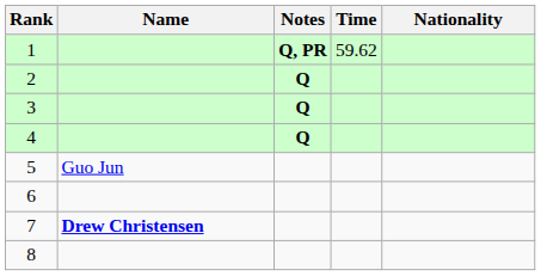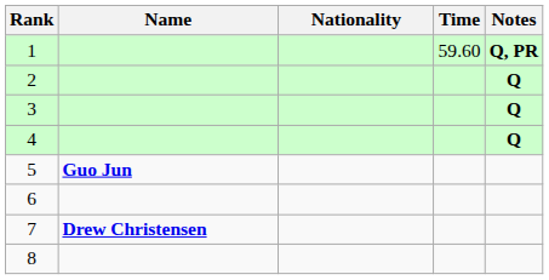columns swapped: Nationality <-> Notes
1 | Time: 59.62 -> 59.60
5 | Name: normal -> bold
